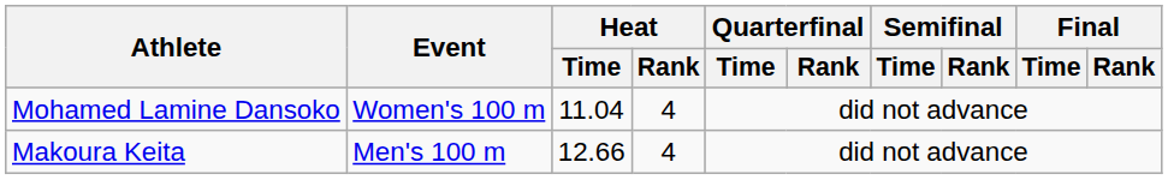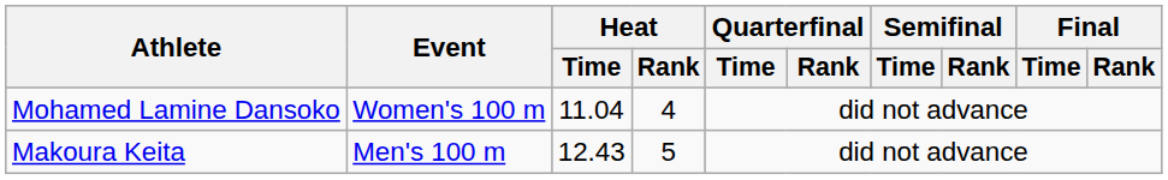Makoura Keita | Heat / Time: 12.66 -> 12.43
Makoura Keita | Heat / Rank: 4 -> 5
